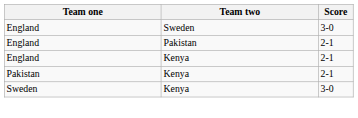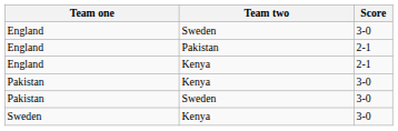Pakistan / Kenya | Score: 2-1 -> 3-0
+ row: Pakistan | Sweden | 3-0
